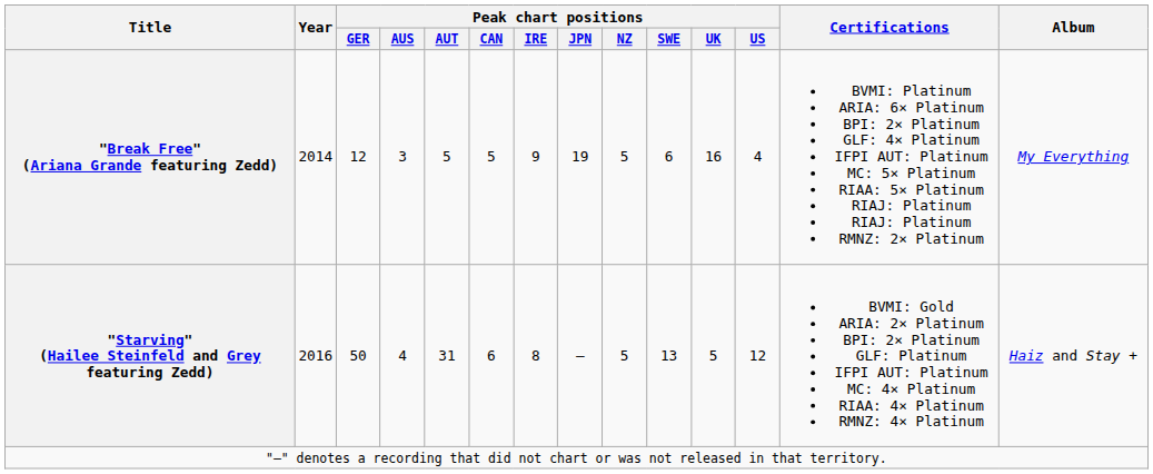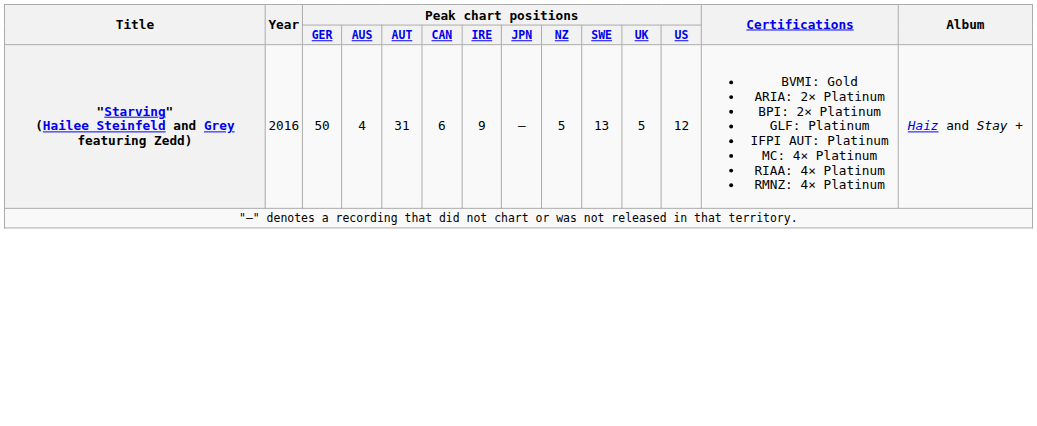- row: "Break Free" (Ariana Grande featuring Zedd) | 2014 | 12 | 3 | 5 | 5 | 9 | 19 | 5 | 6 | 16 | 4 | BVMI: Platinum ARIA: 6× Platinum BPI: 2× Platinum GLF: 4× Platinum IFPI AUT: Platinum MC: 5× Platinum RIAA: 5× Platinum RIAJ: Platinum RIAJ: Platinum RMNZ: 2× Platinum | My Everything
"Starving" (Hailee Steinfeld and Grey featuring Zedd) | Peak chart positions / IRE: 8 -> 9
